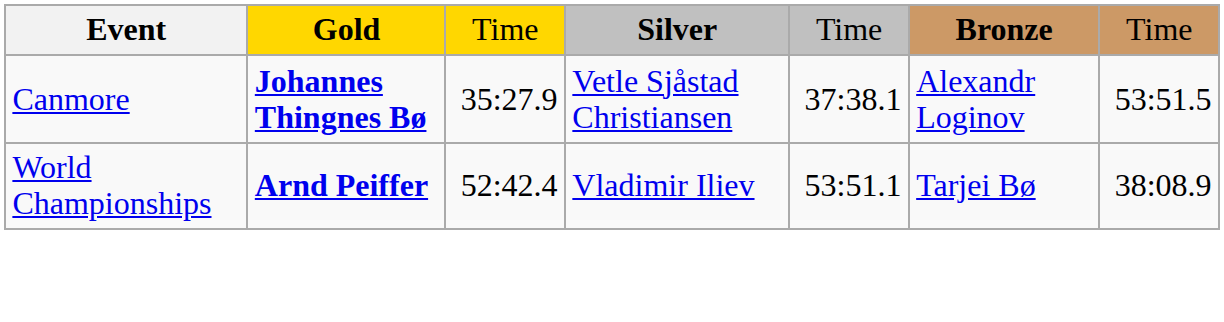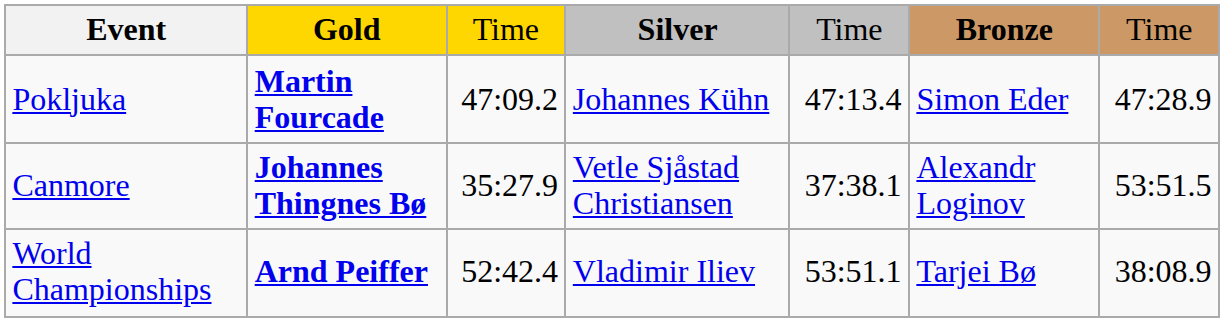+ row: Pokljuka | Martin Fourcade | 47:09.2 | Johannes Kühn | 47:13.4 | Simon Eder | 47:28.9
